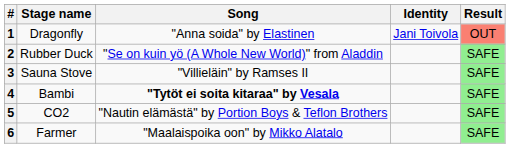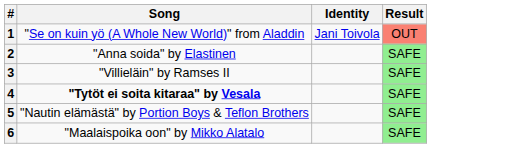- column: Stage name | Dragonfly | Rubber Duck | Sauna Stove | Bambi | CO2 | Farmer
1 | Song: "Anna soida" by Elastinen -> "Se on kuin yö (A Whole New World)" from Aladdin
2 | Song: "Se on kuin yö (A Whole New World)" from Aladdin -> "Anna soida" by Elastinen
